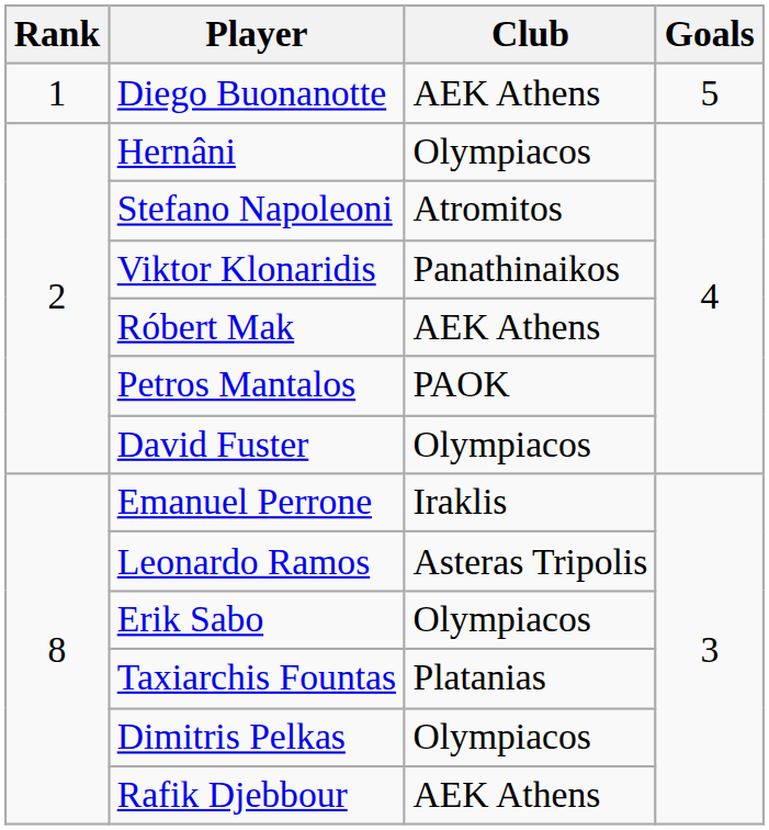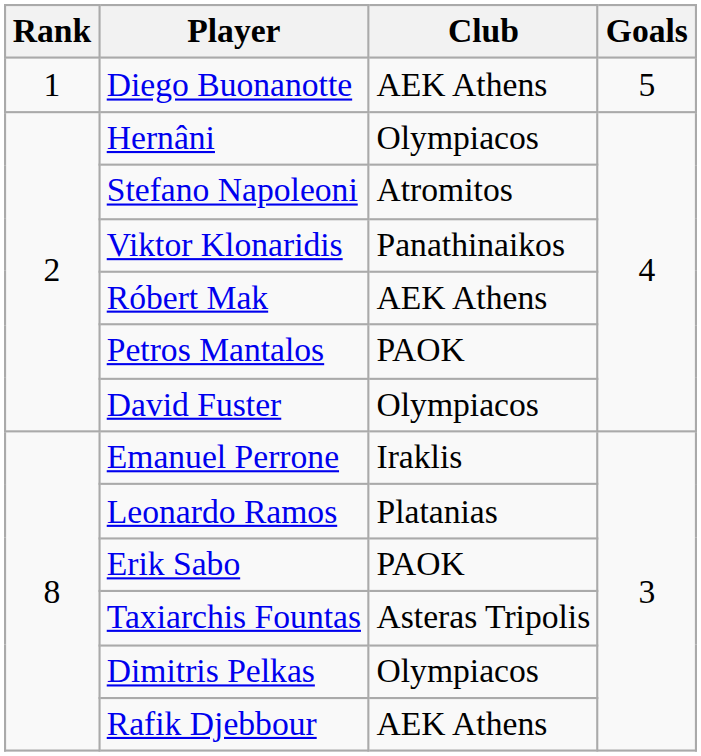Leonardo Ramos | Club: Asteras Tripolis -> Platanias
Erik Sabo | Club: Olympiacos -> PAOK
Taxiarchis Fountas | Club: Platanias -> Asteras Tripolis
